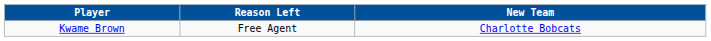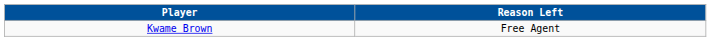- column: New Team | Charlotte Bobcats
